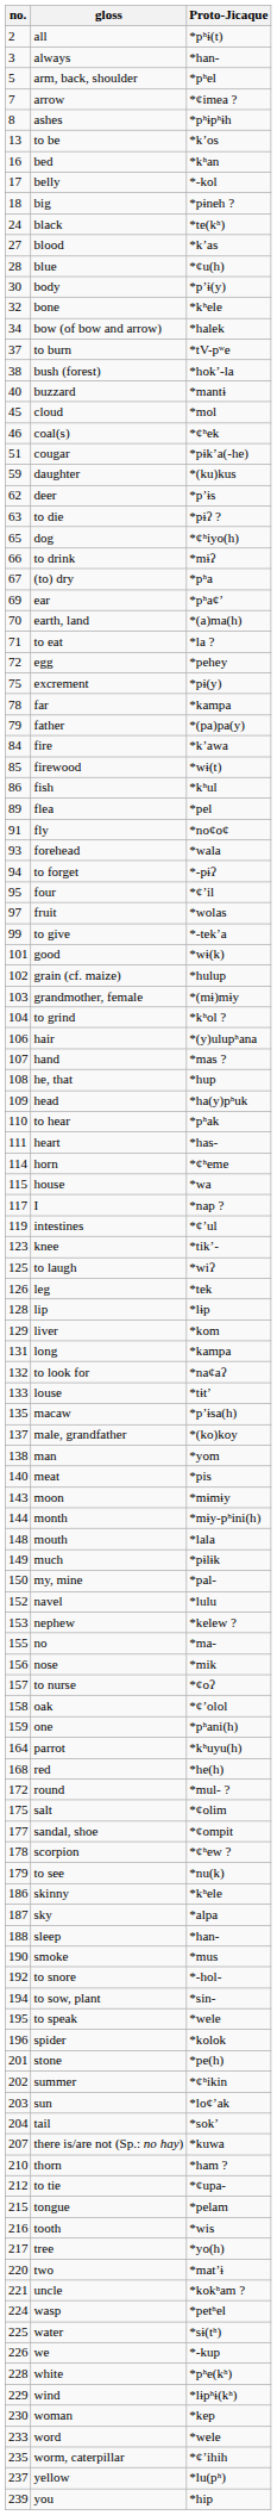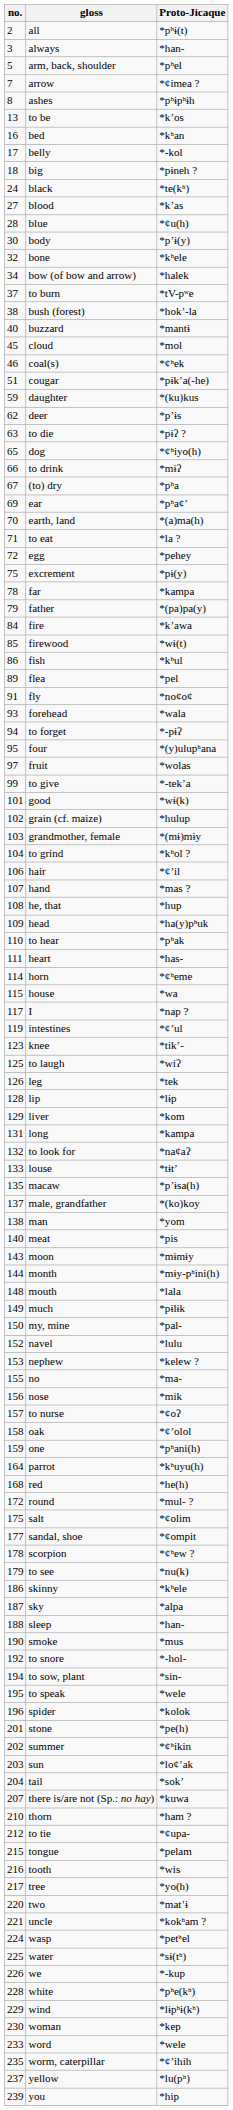four | Proto-Jicaque: *¢ʼil -> *(y)ulupʰana
hair | Proto-Jicaque: *(y)ulupʰana -> *¢ʼil
